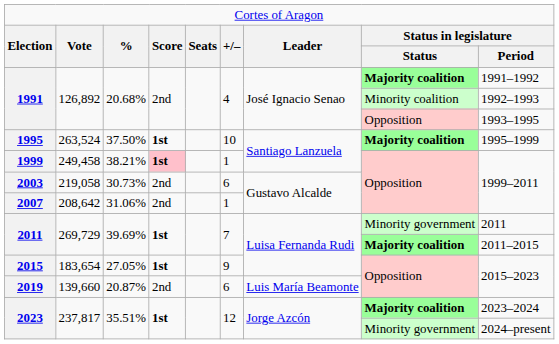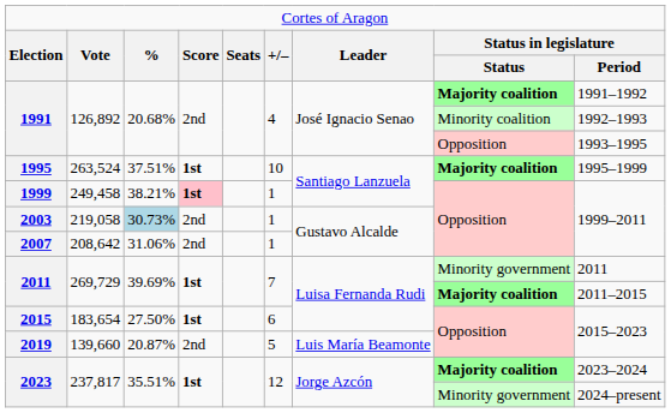1995 | column 3: 37.50% -> 37.51%
2003 | column 3: no background -> lightblue background
2003 | column 6: 6 -> 1
2015 | column 3: 27.05% -> 27.50%
2015 | column 6: 9 -> 6
2019 | column 6: 6 -> 5
